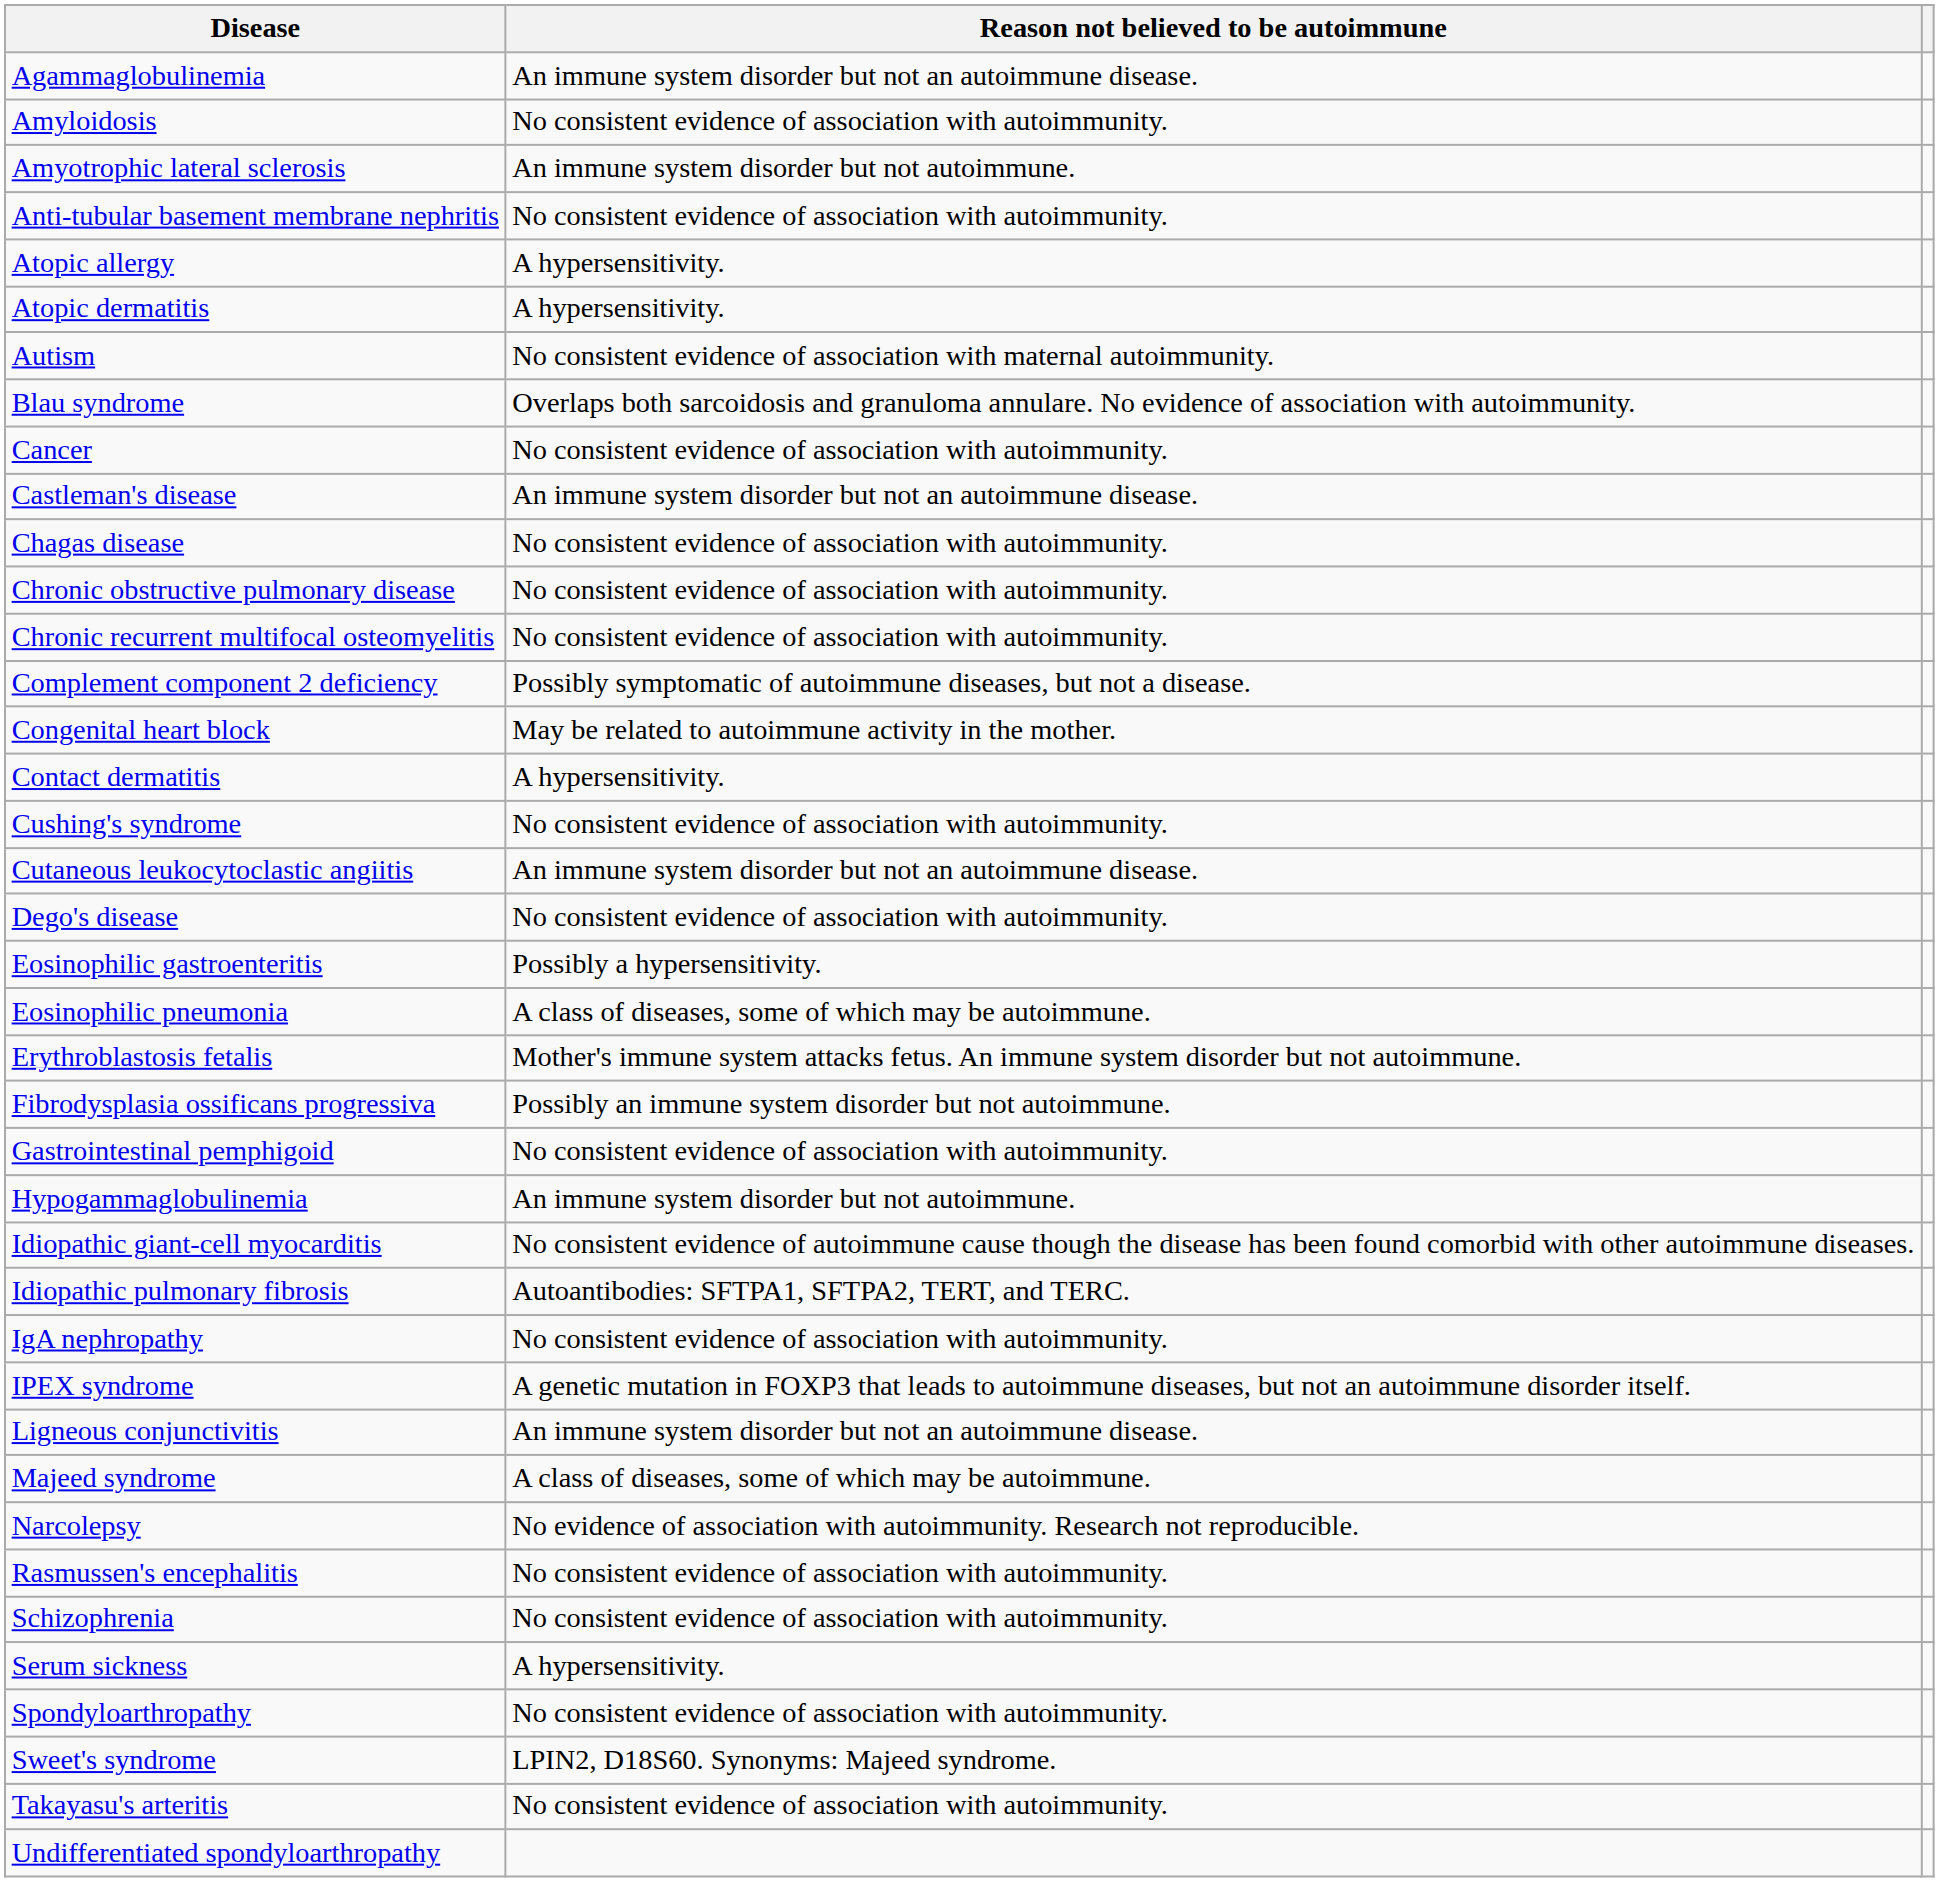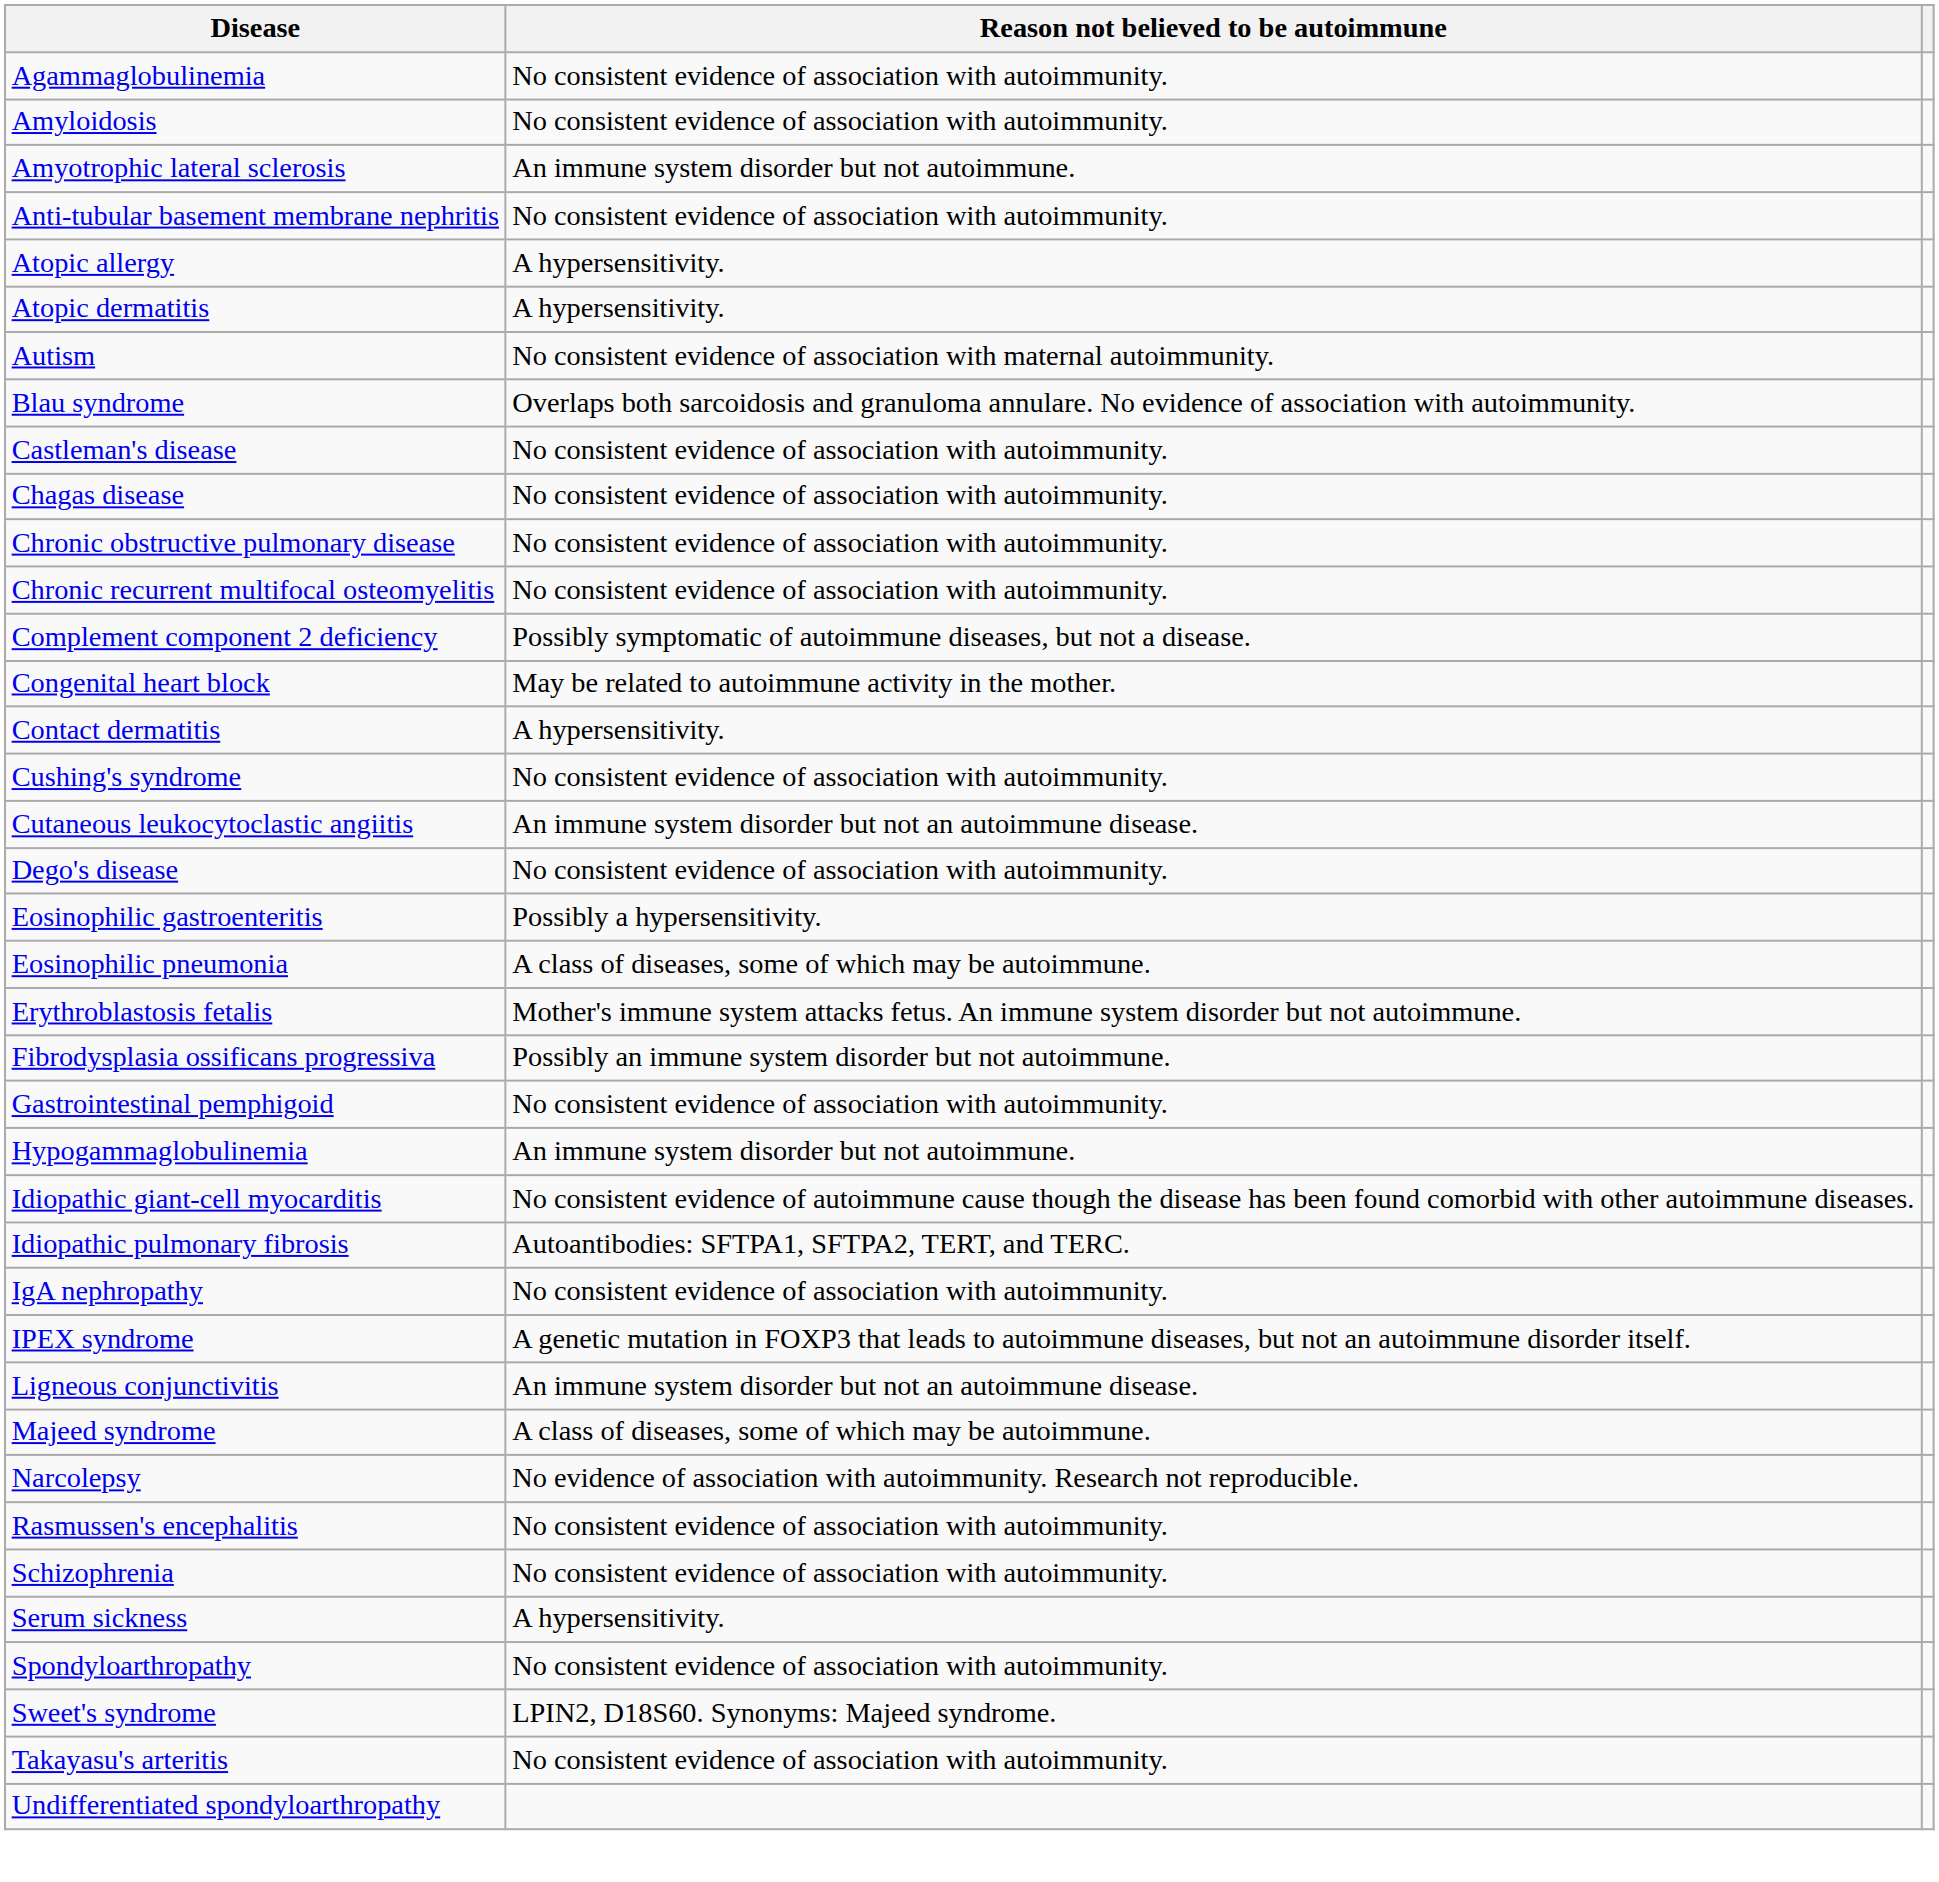Agammaglobulinemia | Reason not believed to be autoimmune: An immune system disorder but not an autoimmune disease. -> No consistent evidence of association with autoimmunity.
- row: Cancer | No consistent evidence of association with autoimmunity.
Castleman's disease | Reason not believed to be autoimmune: An immune system disorder but not an autoimmune disease. -> No consistent evidence of association with autoimmunity.
